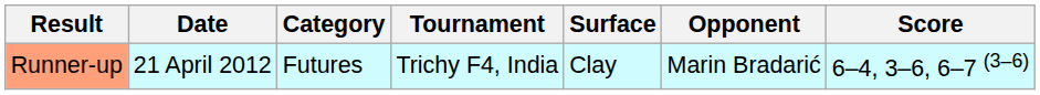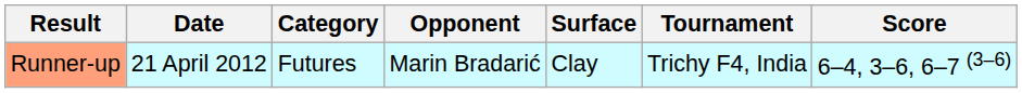columns swapped: Tournament <-> Opponent
